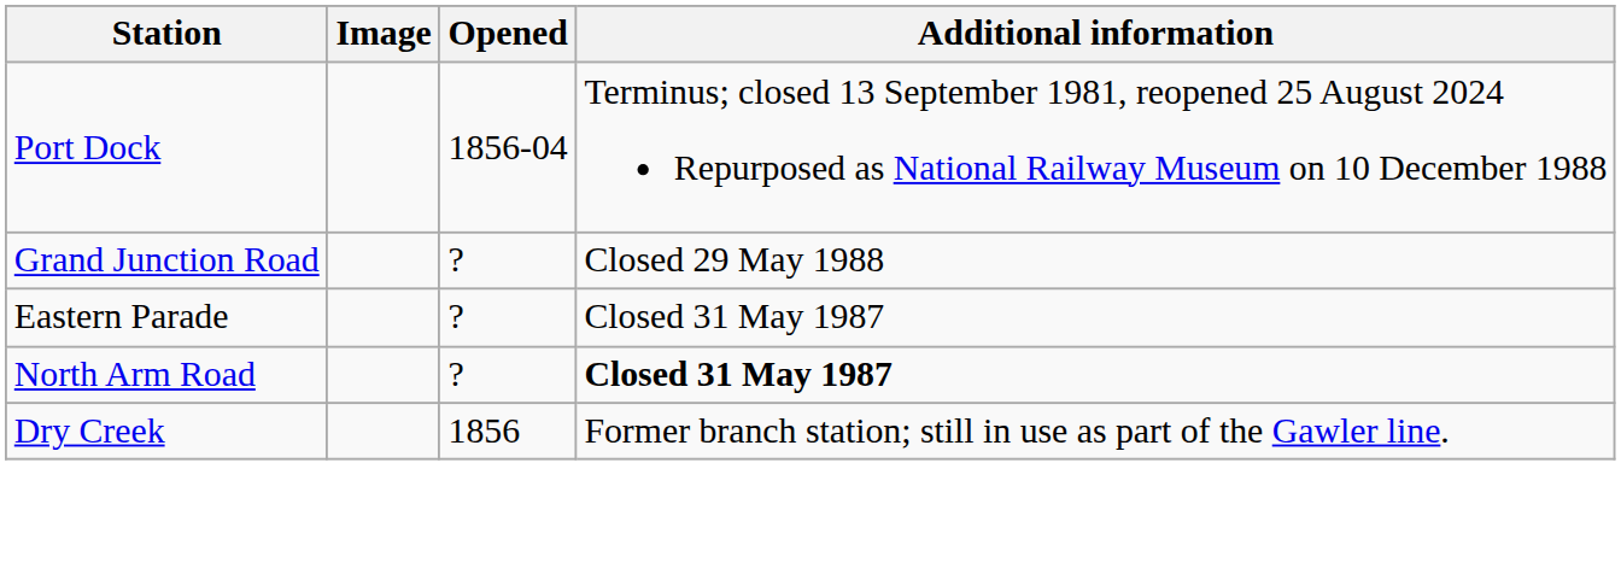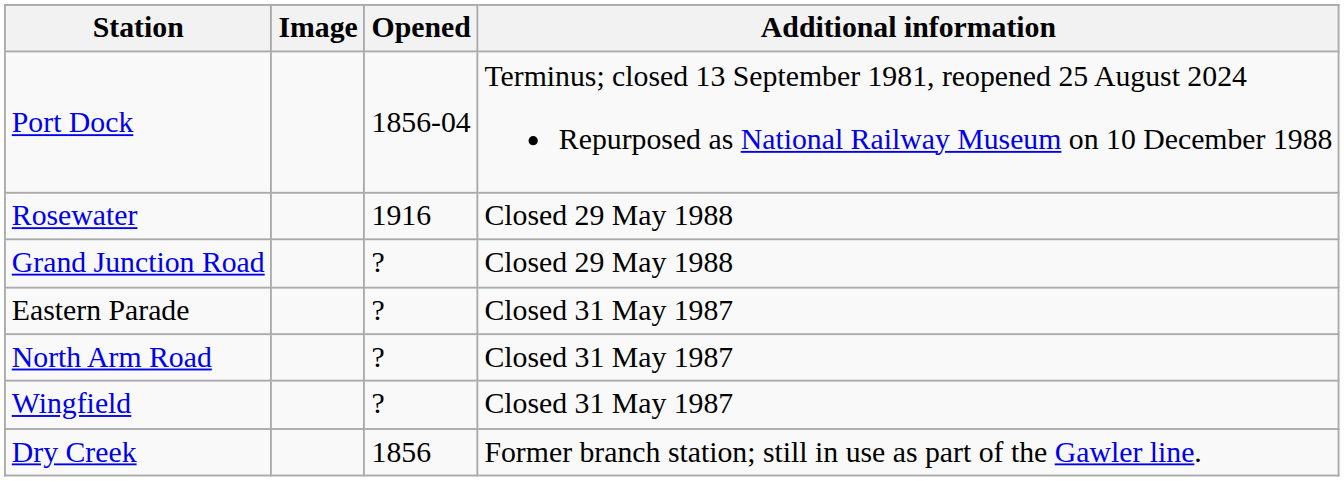+ row: Rosewater | 1916 | Closed 29 May 1988
North Arm Road | Additional information: bold -> normal
+ row: Wingfield | ? | Closed 31 May 1987
